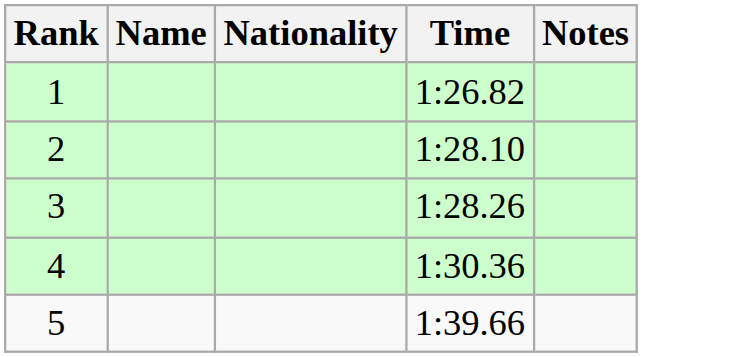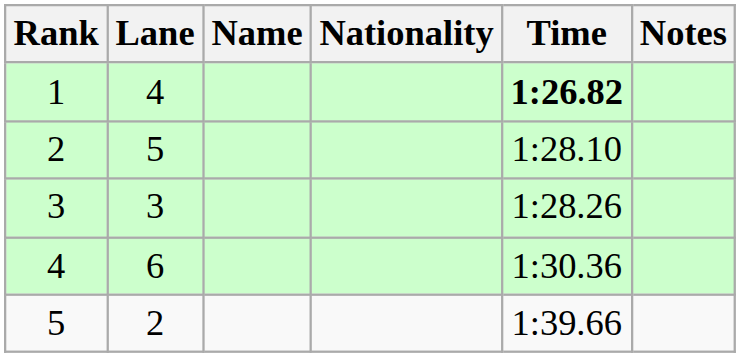+ column: Lane | 4 | 5 | 3 | 6 | 2
1 | Time: normal -> bold
